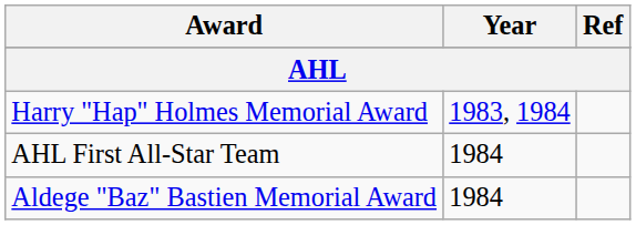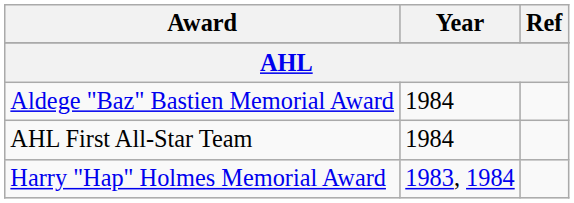rows swapped: Harry "Hap" Holmes Memorial Award <-> Aldege "Baz" Bastien Memorial Award
